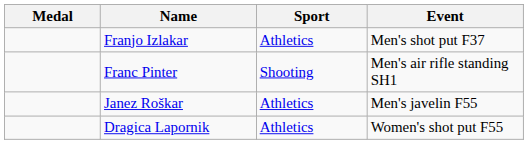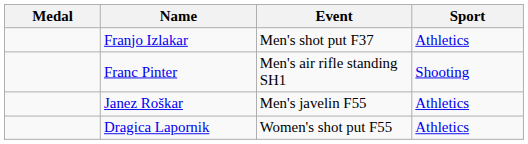columns swapped: Sport <-> Event
